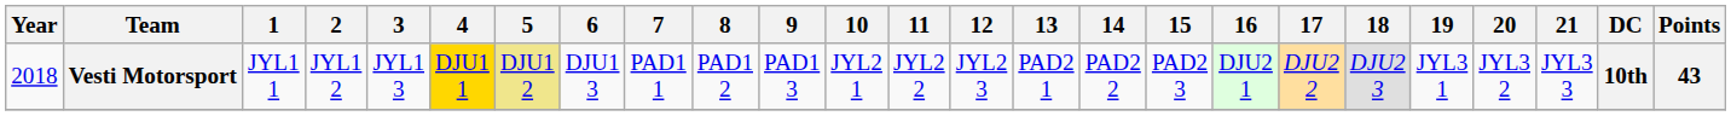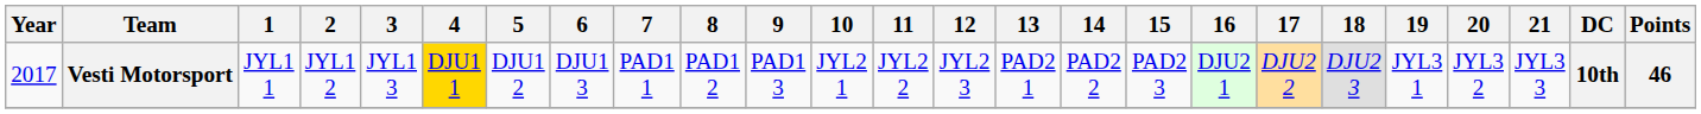Vesti Motorsport | Year: 2018 -> 2017
Vesti Motorsport | 5: khaki background -> no background
Vesti Motorsport | Points: 43 -> 46
